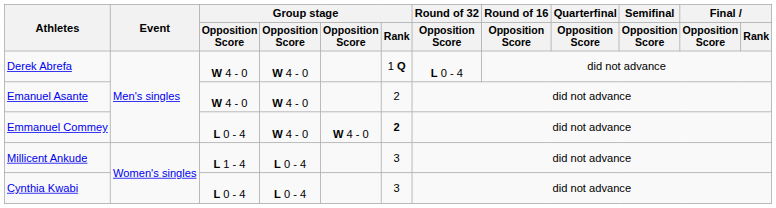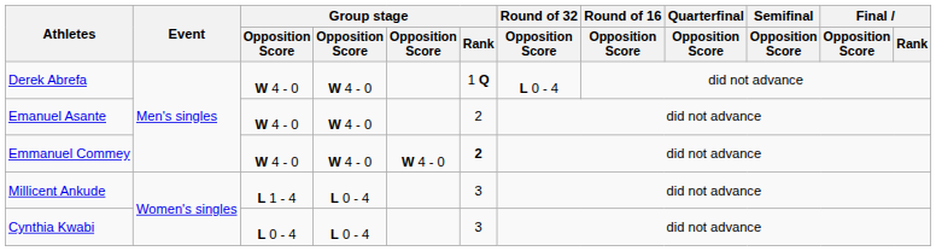Emmanuel Commey | column 3: L 0 - 4 -> W 4 - 0
